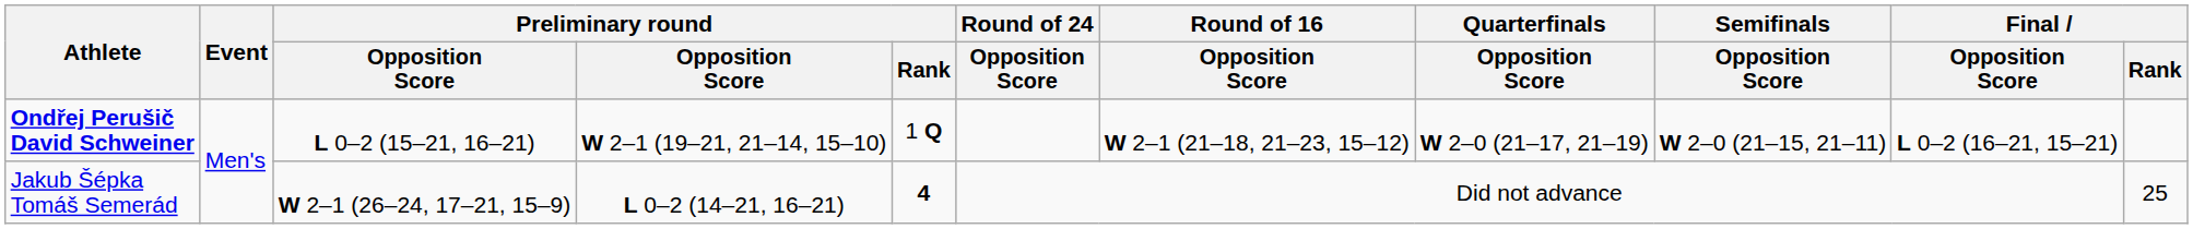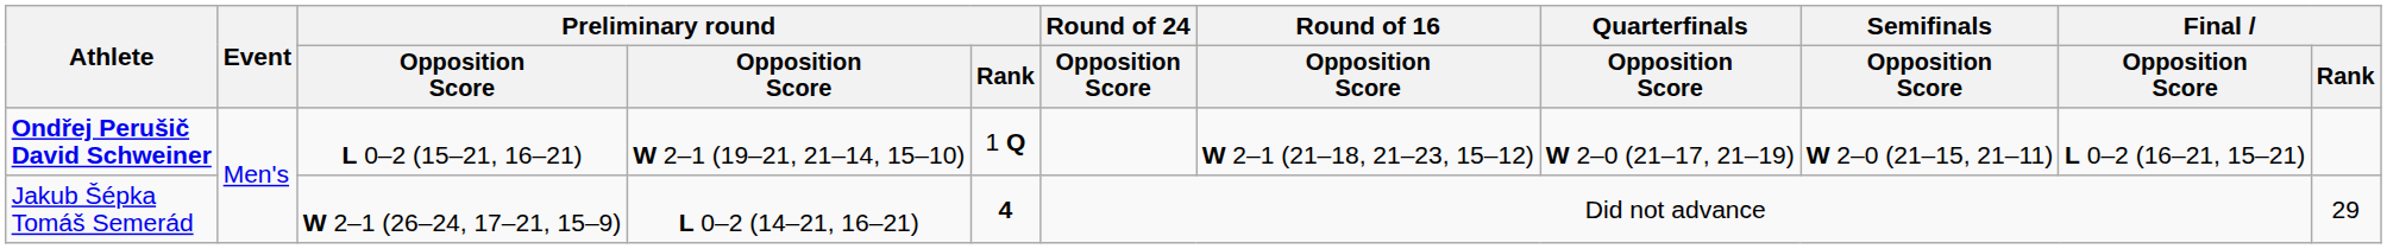Jakub Šépka Tomáš Semerád | Final / Rank: 25 -> 29
